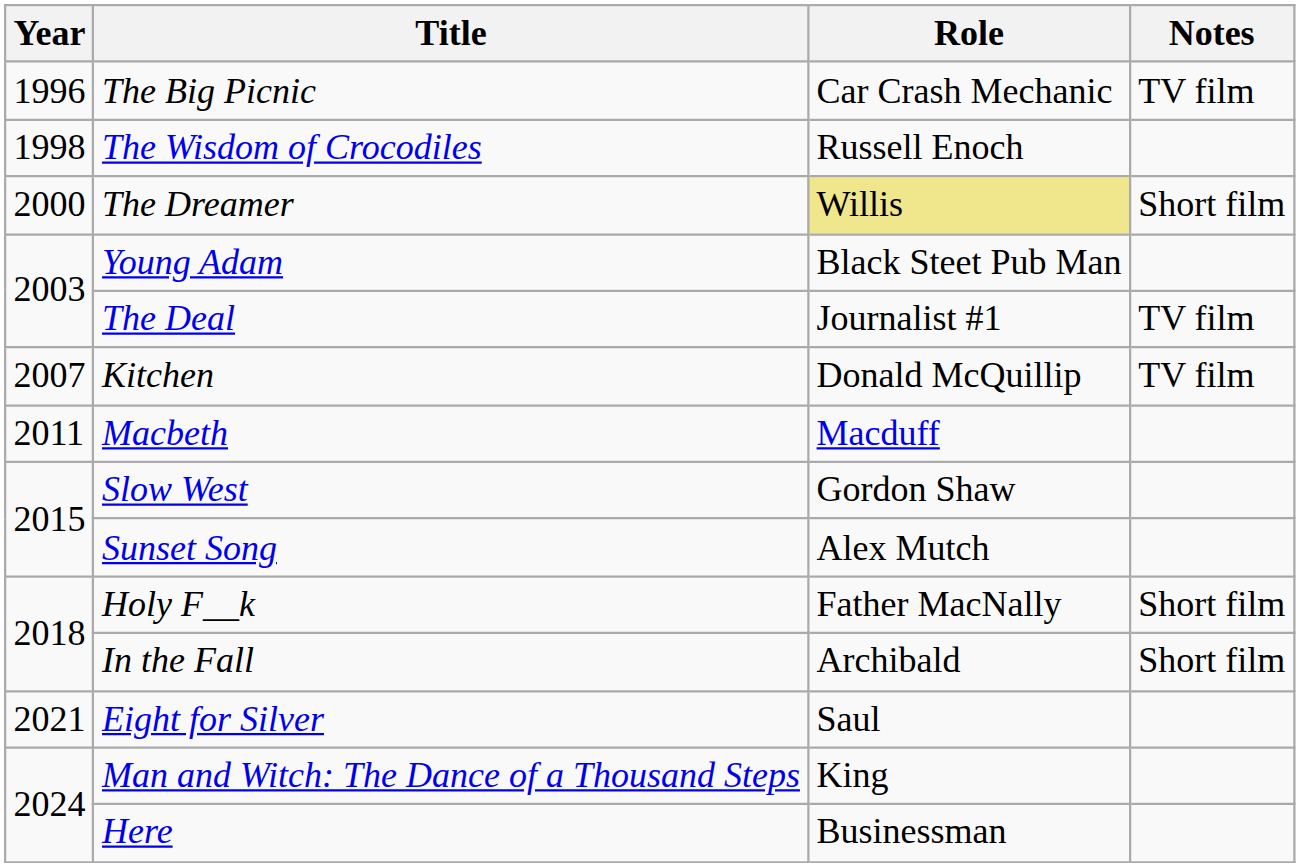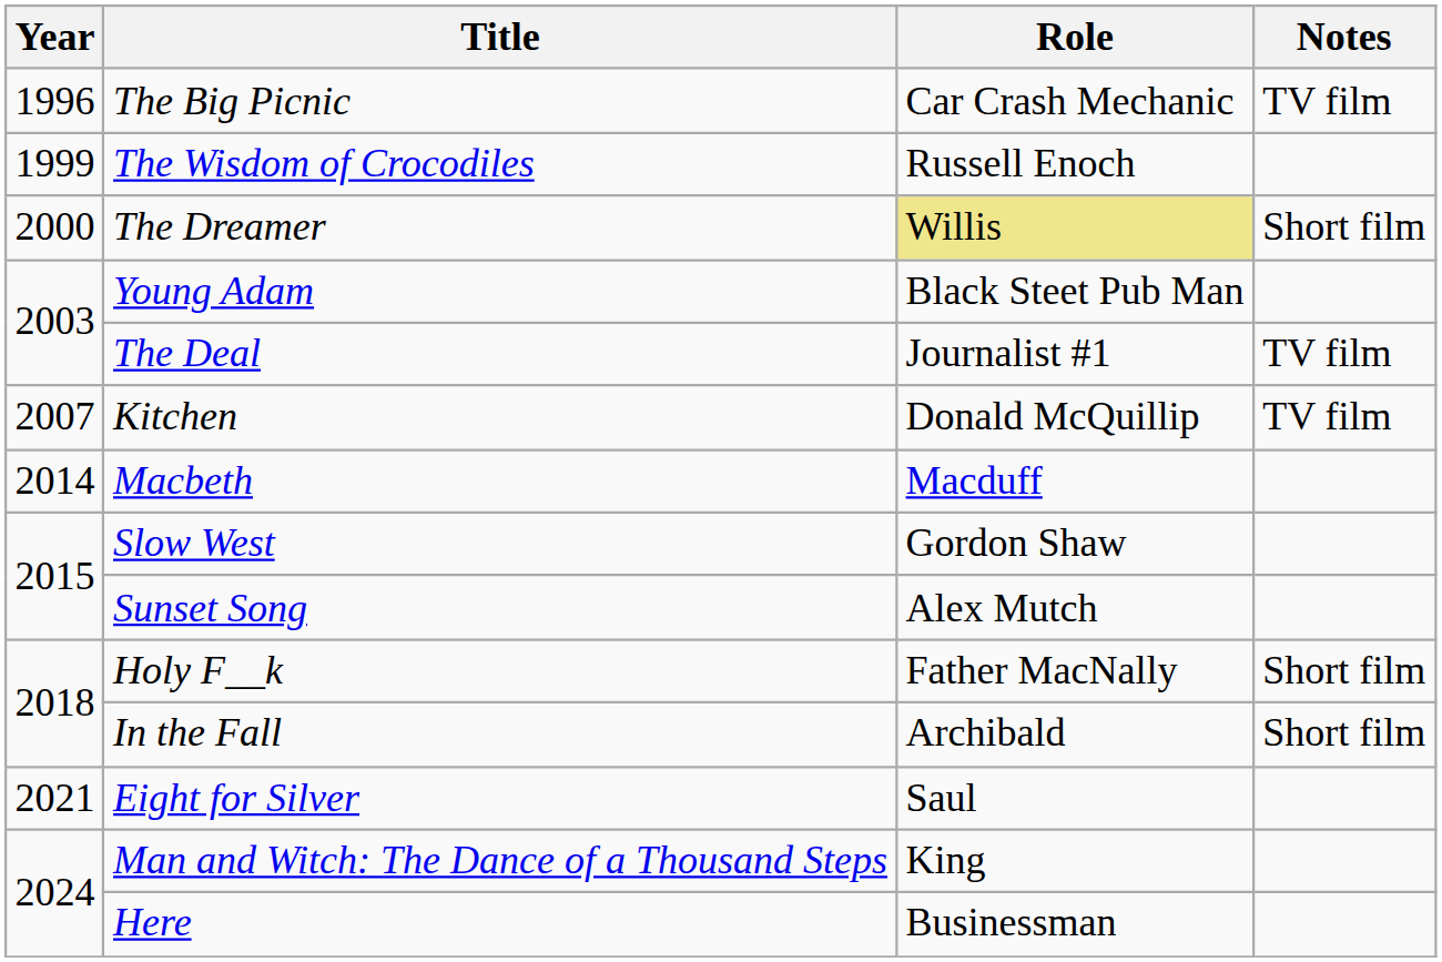The Wisdom of Crocodiles | Year: 1998 -> 1999
Macbeth | Year: 2011 -> 2014
